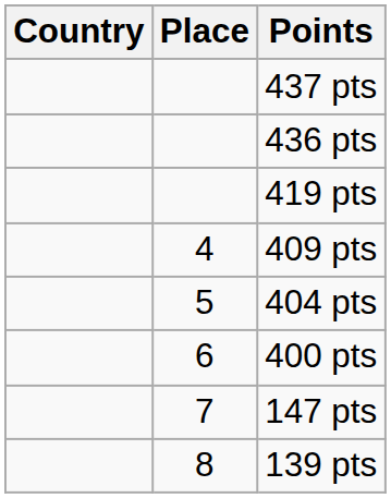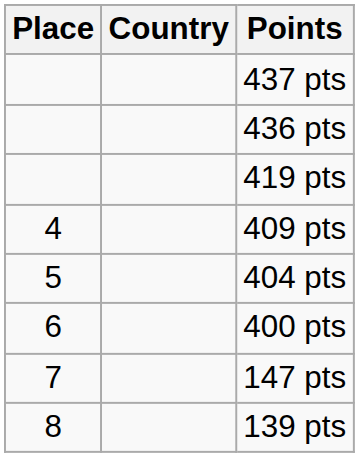columns swapped: Place <-> Country
